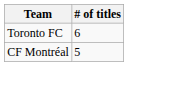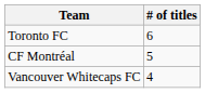+ row: Vancouver Whitecaps FC | 4
